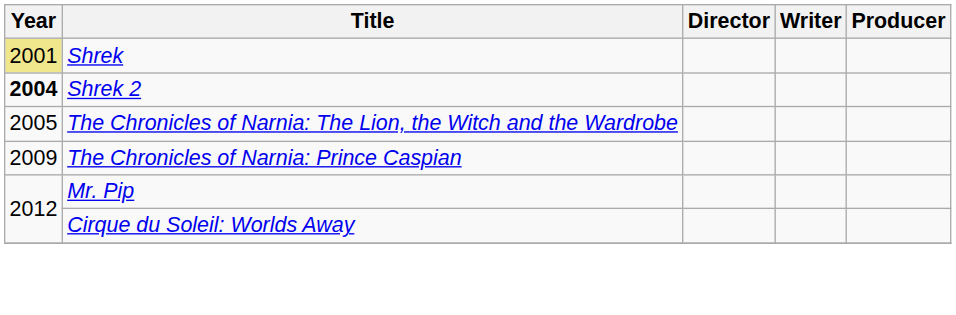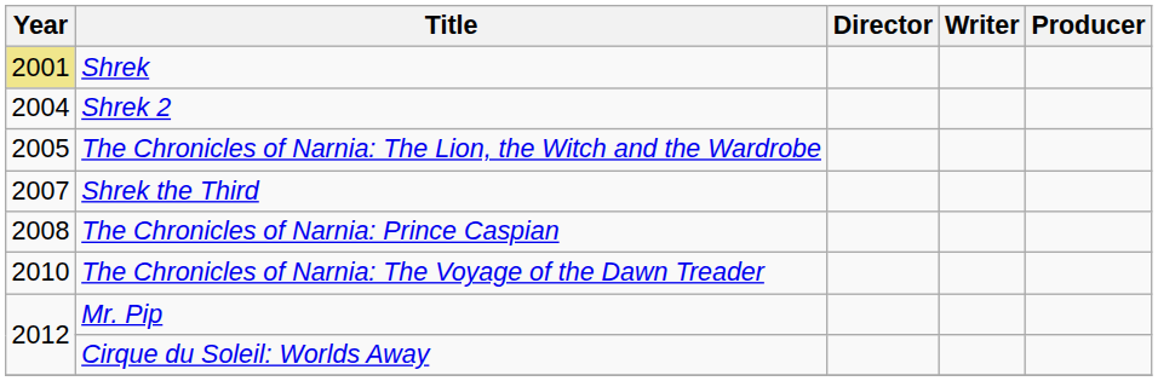Shrek 2 | Year: bold -> normal
+ row: 2007 | Shrek the Third
The Chronicles of Narnia: Prince Caspian | Year: 2009 -> 2008
+ row: 2010 | The Chronicles of Narnia: The Voyage of the Dawn Treader
